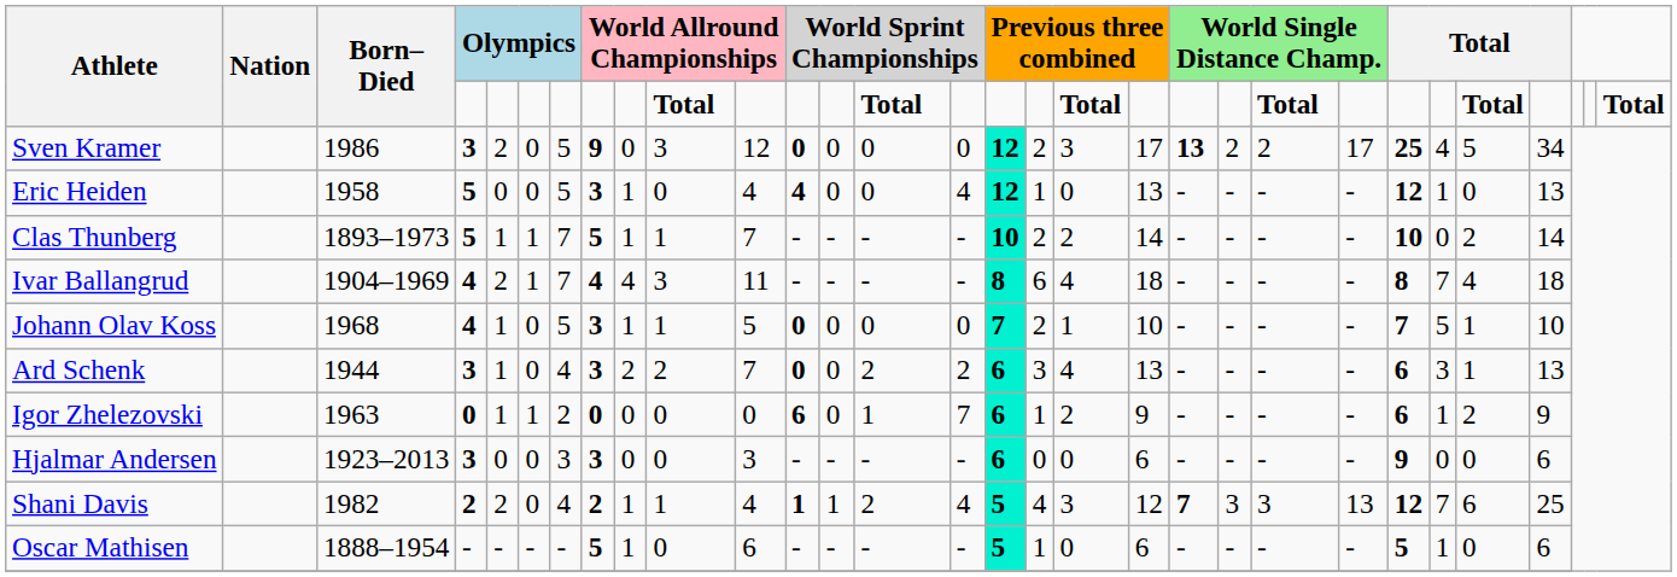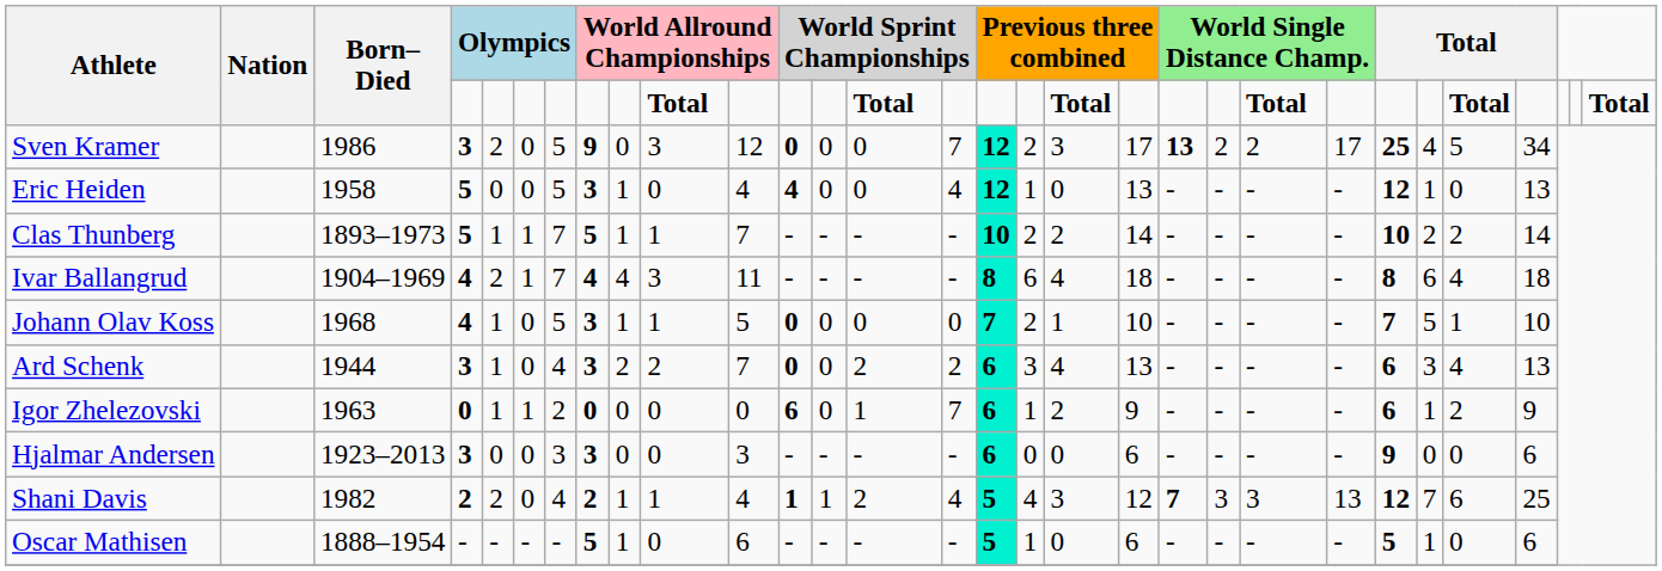Sven Kramer | column 15: 0 -> 7
Clas Thunberg | column 25: 0 -> 2
Ivar Ballangrud | column 25: 7 -> 6
Ard Schenk | column 26: 1 -> 4
